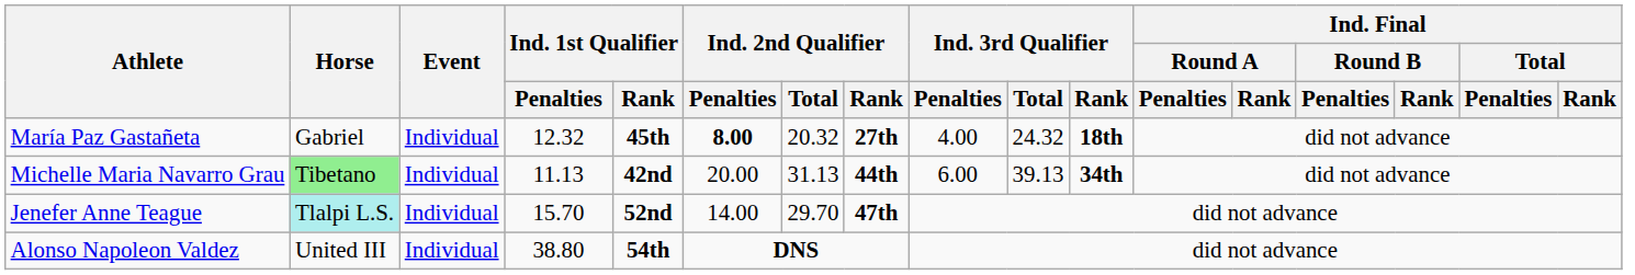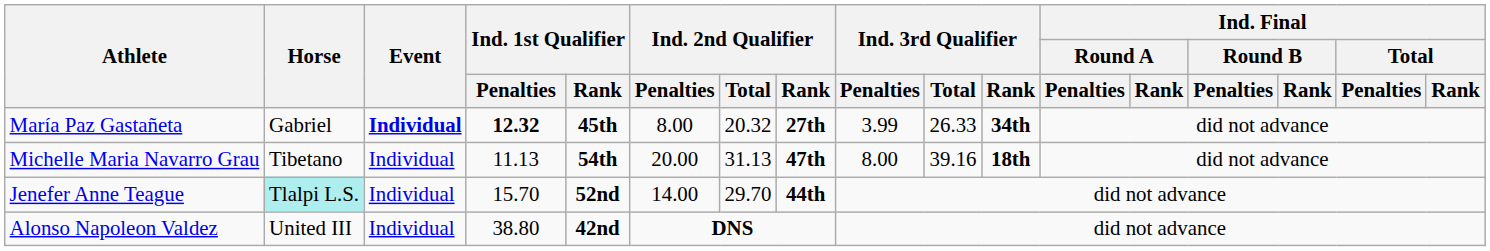María Paz Gastañeta | Event: normal -> bold
María Paz Gastañeta | Ind. 1st Qualifier / Penalties: normal -> bold
María Paz Gastañeta | Ind. 2nd Qualifier / Penalties: bold -> normal
María Paz Gastañeta | Ind. 3rd Qualifier / Penalties: 4.00 -> 3.99
María Paz Gastañeta | Ind. 3rd Qualifier / Total: 24.32 -> 26.33
María Paz Gastañeta | Ind. 3rd Qualifier / Rank: 18th -> 34th
Michelle Maria Navarro Grau | Horse: lightgreen background -> no background
Michelle Maria Navarro Grau | Ind. 1st Qualifier / Rank: 42nd -> 54th
Michelle Maria Navarro Grau | Ind. 2nd Qualifier / Rank: 44th -> 47th
Michelle Maria Navarro Grau | Ind. 3rd Qualifier / Penalties: 6.00 -> 8.00
Michelle Maria Navarro Grau | Ind. 3rd Qualifier / Total: 39.13 -> 39.16
Michelle Maria Navarro Grau | Ind. 3rd Qualifier / Rank: 34th -> 18th
Jenefer Anne Teague | Ind. 2nd Qualifier / Rank: 47th -> 44th
Alonso Napoleon Valdez | Ind. 1st Qualifier / Rank: 54th -> 42nd
